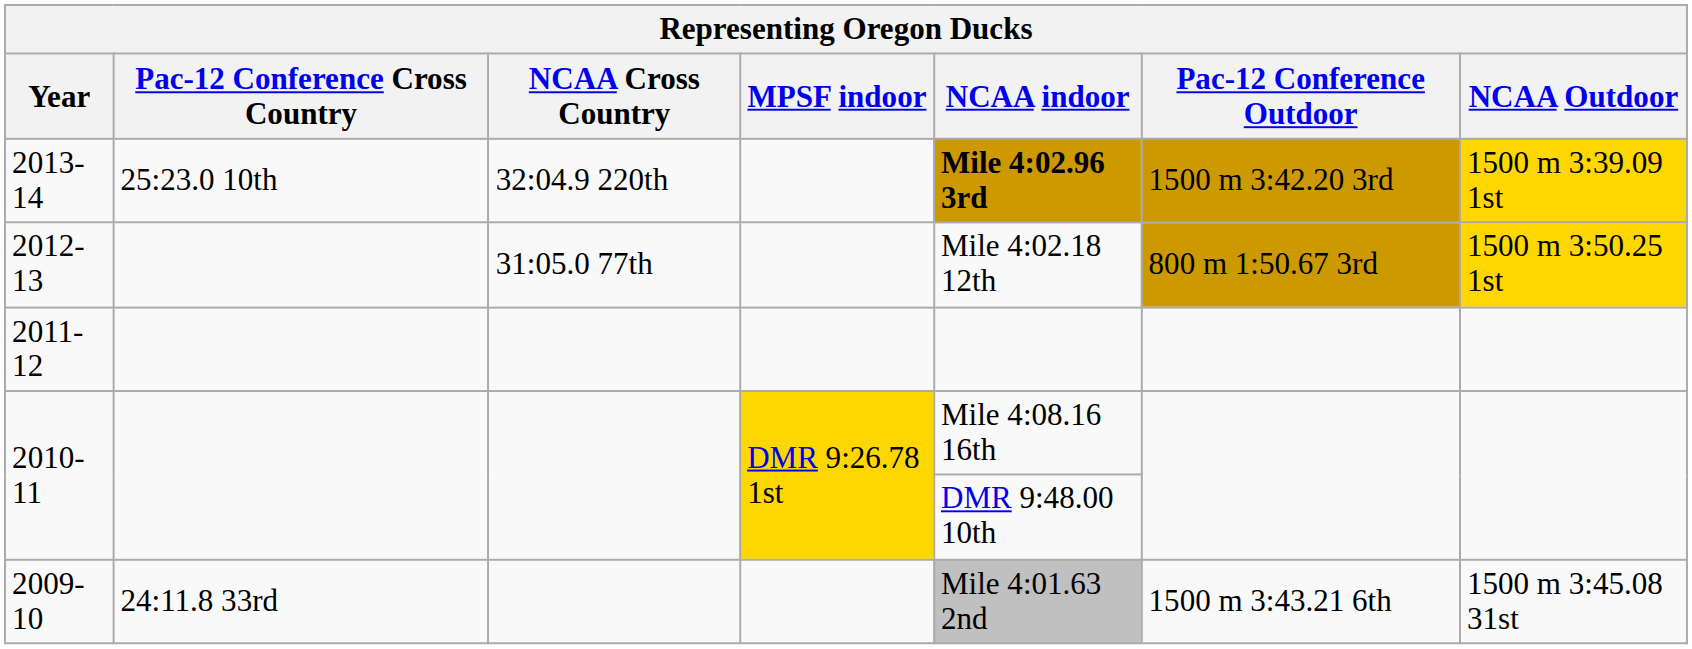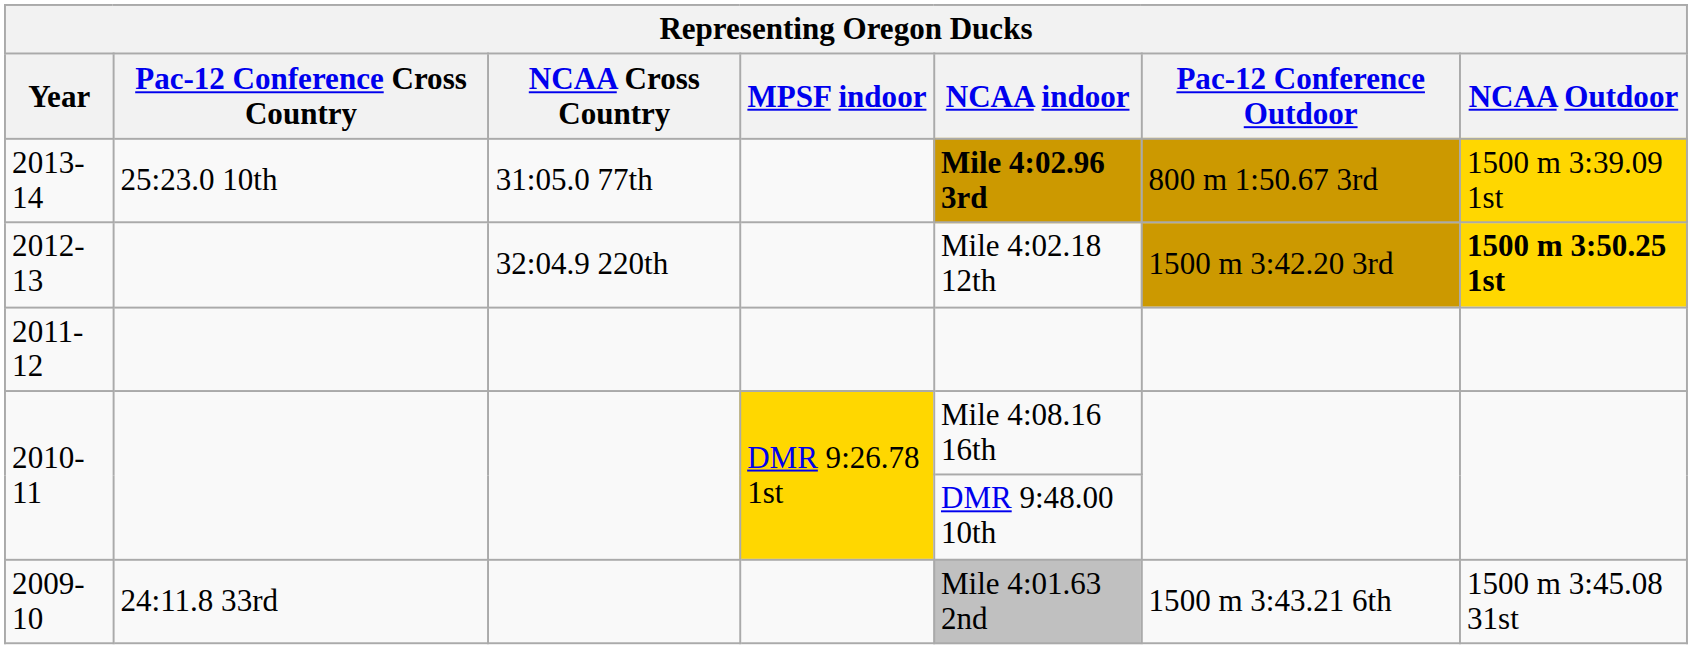2013-14 | NCAA Cross Country: 32:04.9 220th -> 31:05.0 77th
2013-14 | Pac-12 Conference Outdoor: 1500 m 3:42.20 3rd -> 800 m 1:50.67 3rd
2012-13 | NCAA Cross Country: 31:05.0 77th -> 32:04.9 220th
2012-13 | Pac-12 Conference Outdoor: 800 m 1:50.67 3rd -> 1500 m 3:42.20 3rd
2012-13 | NCAA Outdoor: normal -> bold
